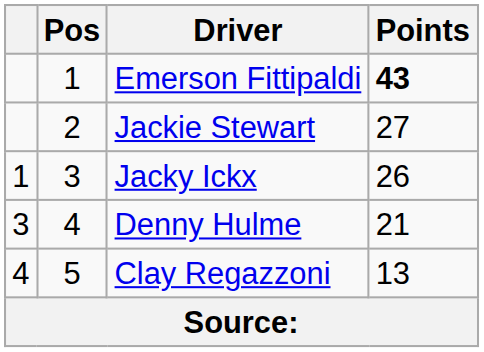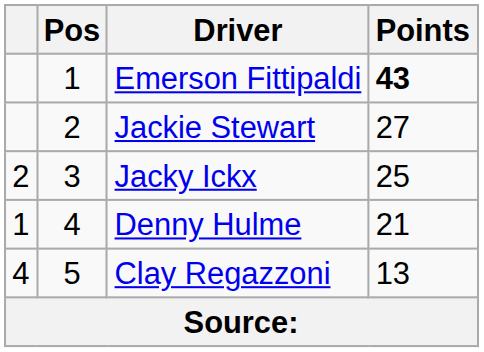Jacky Ickx | column 1: 1 -> 2
Jacky Ickx | Points: 26 -> 25
Denny Hulme | column 1: 3 -> 1
